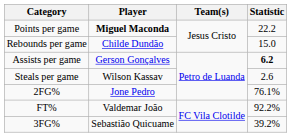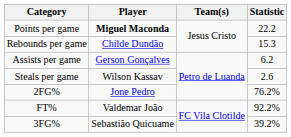Rebounds per game | Statistic: 15.0 -> 15.3
Assists per game | Statistic: bold -> normal
2FG% | Statistic: 76.1% -> 76.2%
